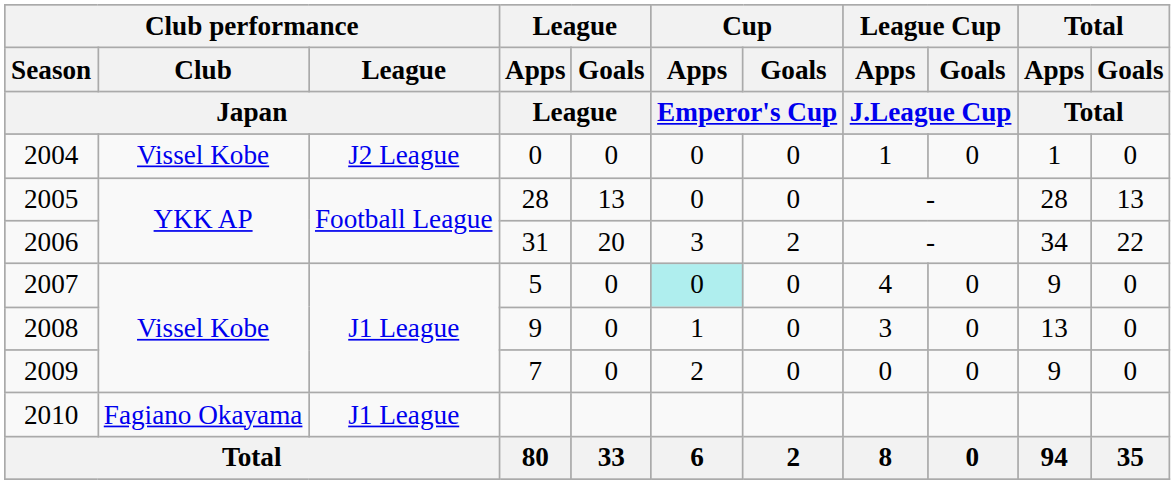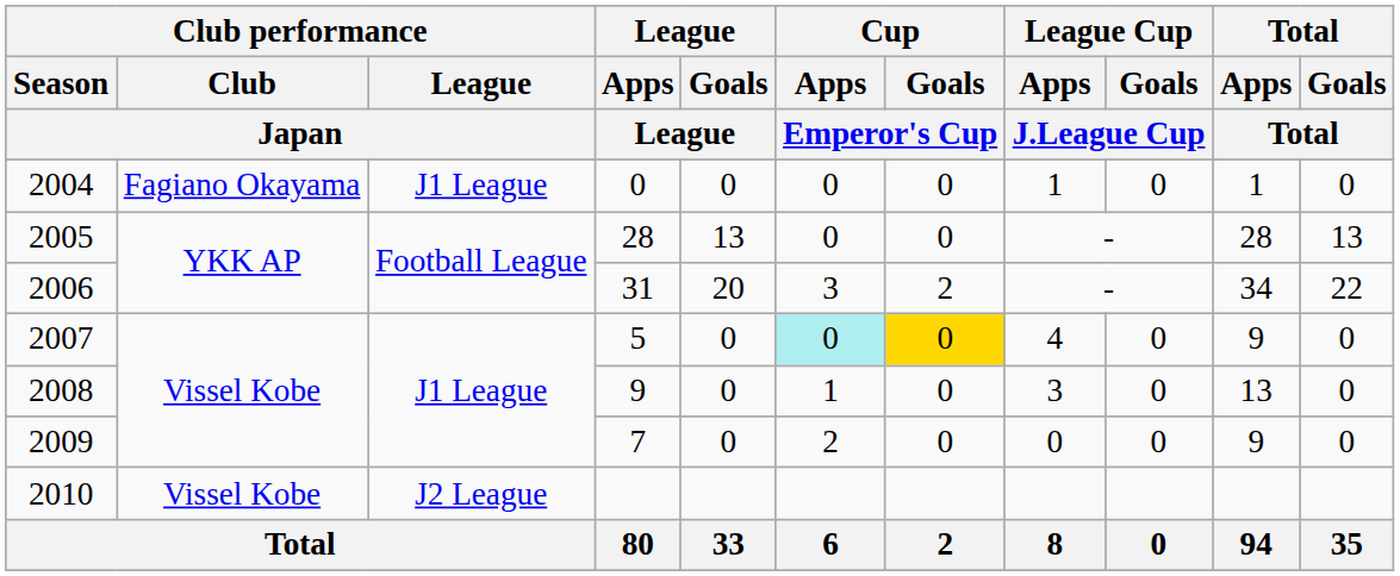2004 | Club performance / Club / Japan: Vissel Kobe -> Fagiano Okayama
2004 | Club performance / League / Japan: J2 League -> J1 League
2007 | Cup / Goals / Emperor's Cup: no background -> gold background
2010 | Club performance / Club / Japan: Fagiano Okayama -> Vissel Kobe
2010 | Club performance / League / Japan: J1 League -> J2 League
